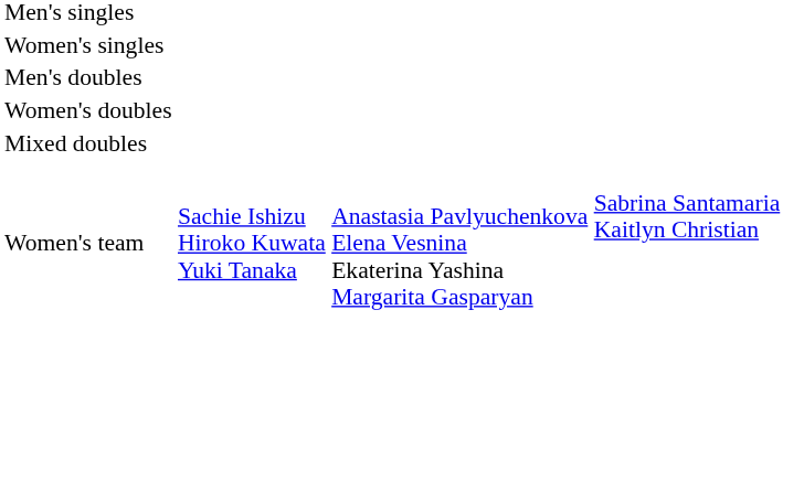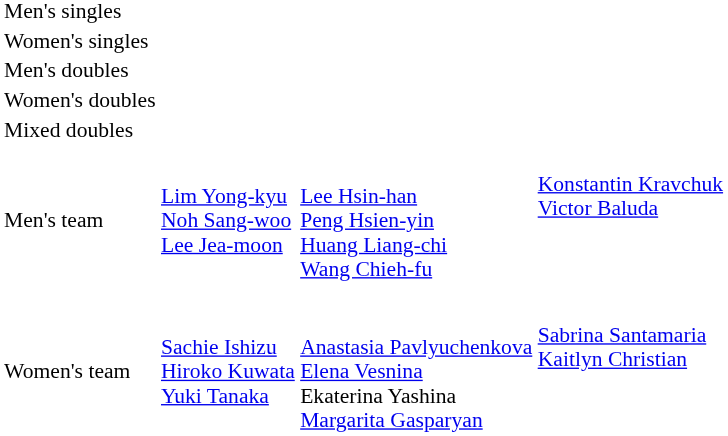+ row: Men's team | Lim Yong-kyu Noh Sang-woo Lee Jea-moon | Lee Hsin-han Peng Hsien-yin Huang Liang-chi Wang Chieh-fu | Konstantin Kravchuk Victor Baluda
